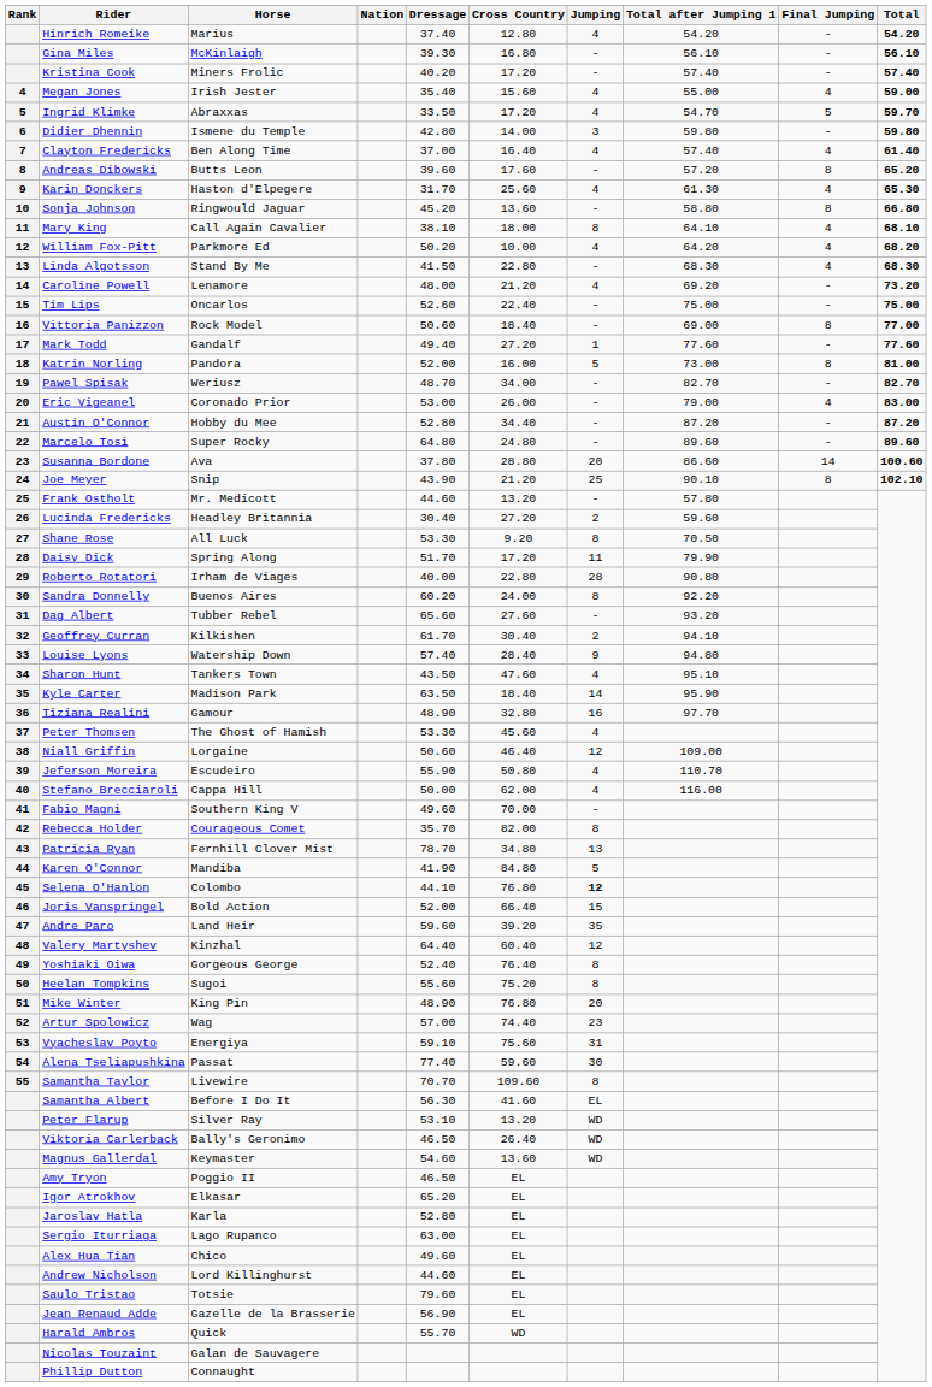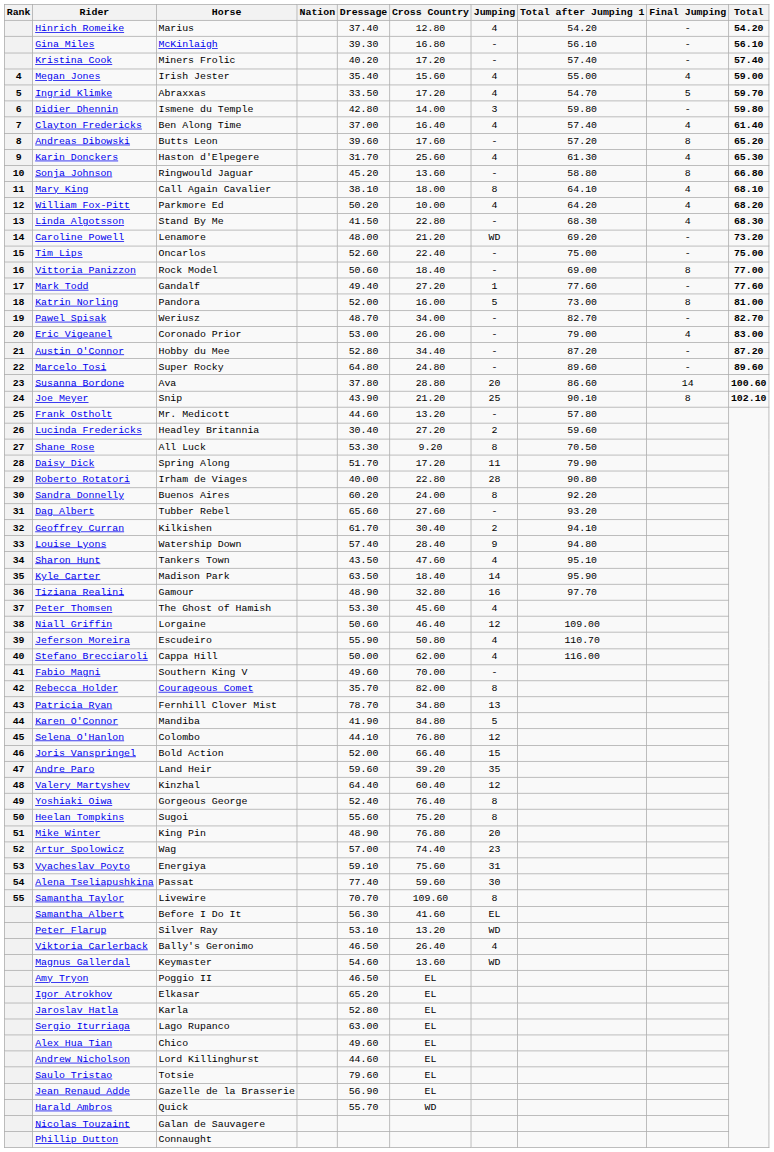Caroline Powell | Jumping: 4 -> WD
Selena O'Hanlon | Jumping: bold -> normal
Viktoria Carlerback | Jumping: WD -> 4
